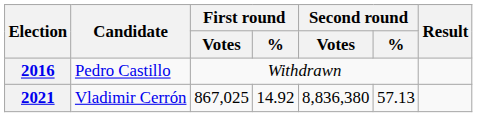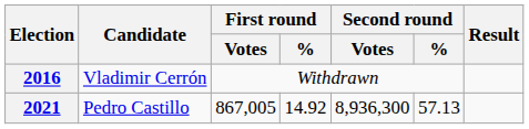2016 | Candidate: Pedro Castillo -> Vladimir Cerrón
2021 | Candidate: Vladimir Cerrón -> Pedro Castillo
2021 | First round / Votes: 867,025 -> 867,005
2021 | Second round / Votes: 8,836,380 -> 8,936,300
